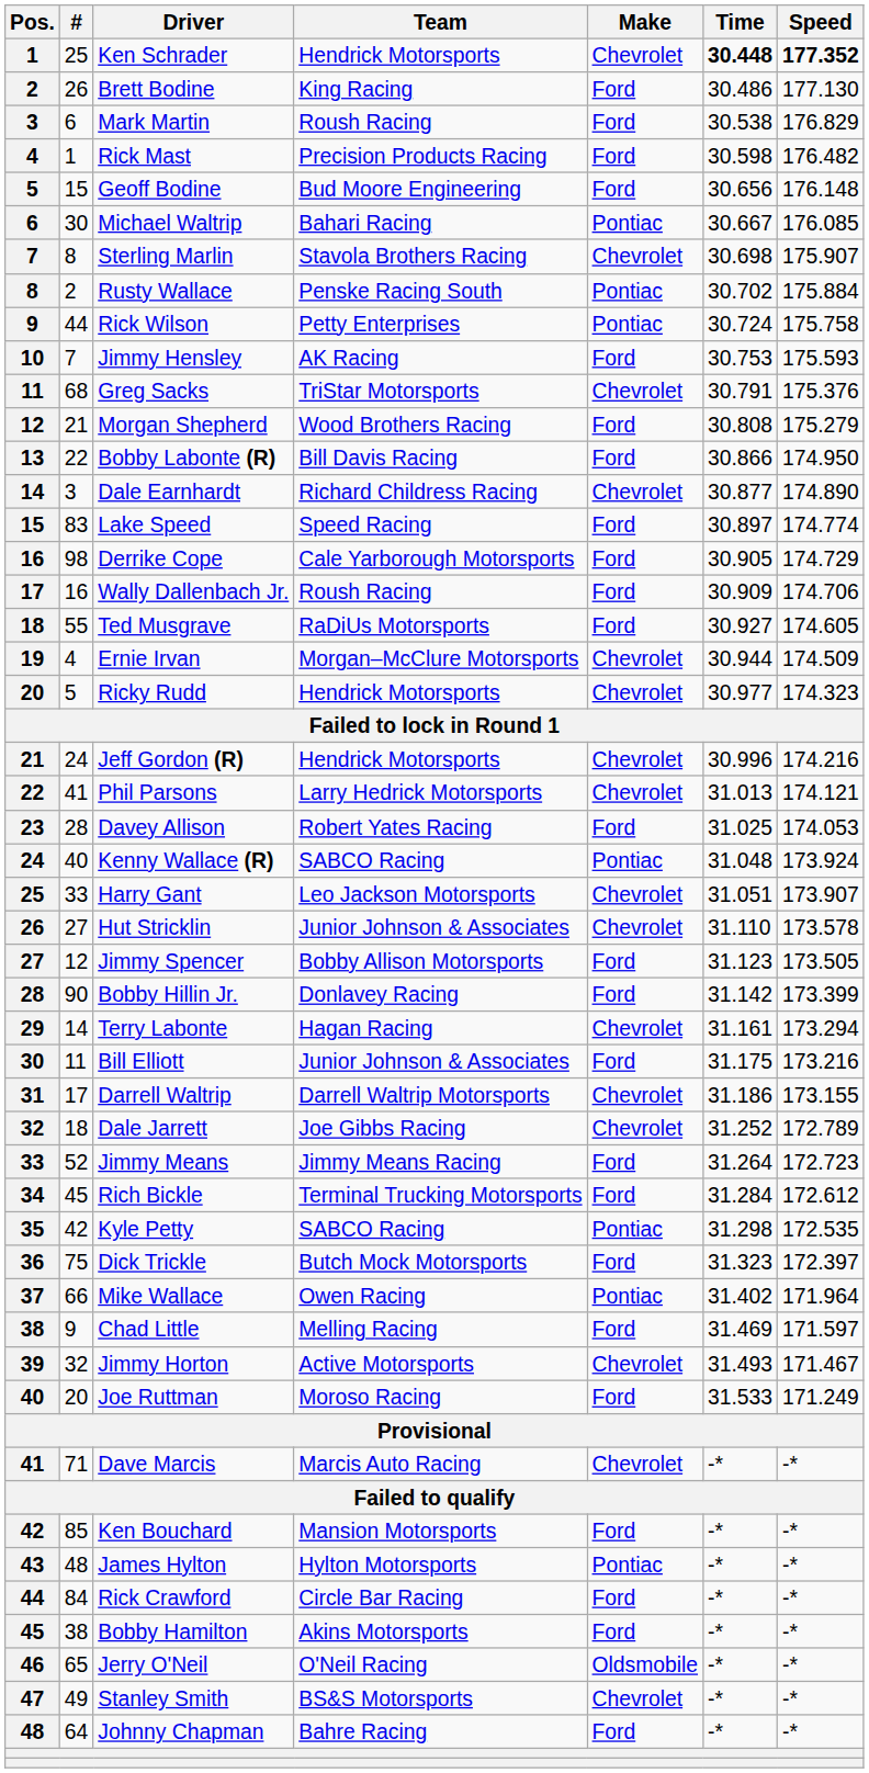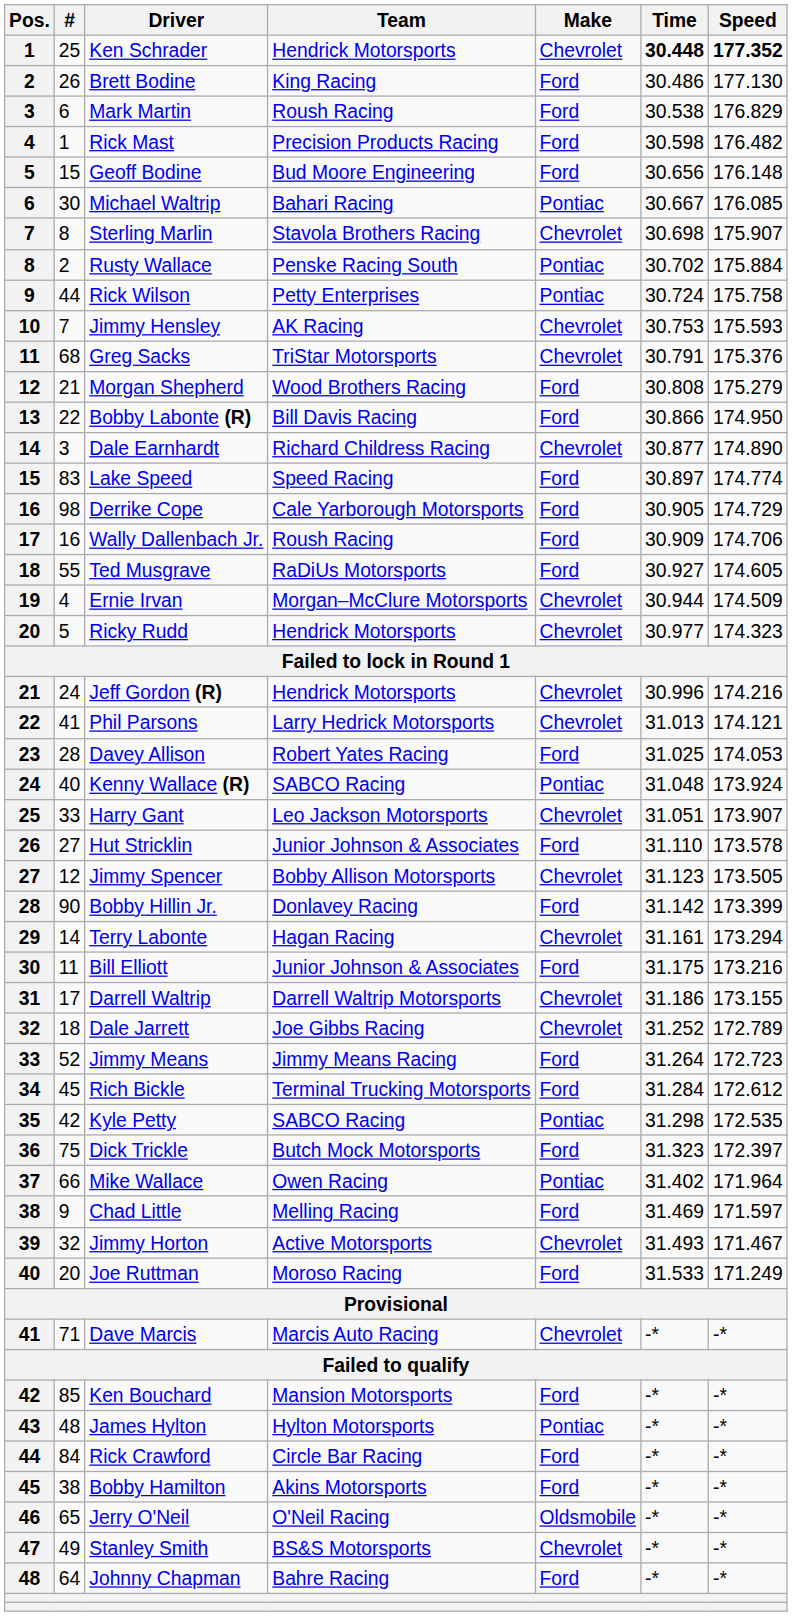Jimmy Hensley | Make: Ford -> Chevrolet
Hut Stricklin | Make: Chevrolet -> Ford
Jimmy Spencer | Make: Ford -> Chevrolet
